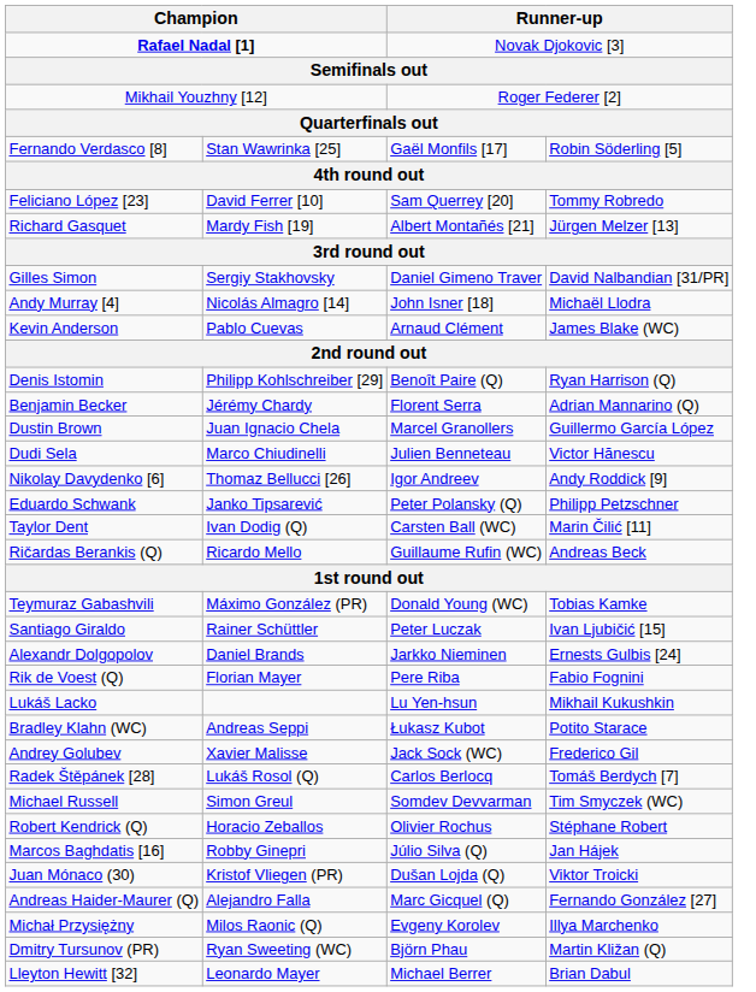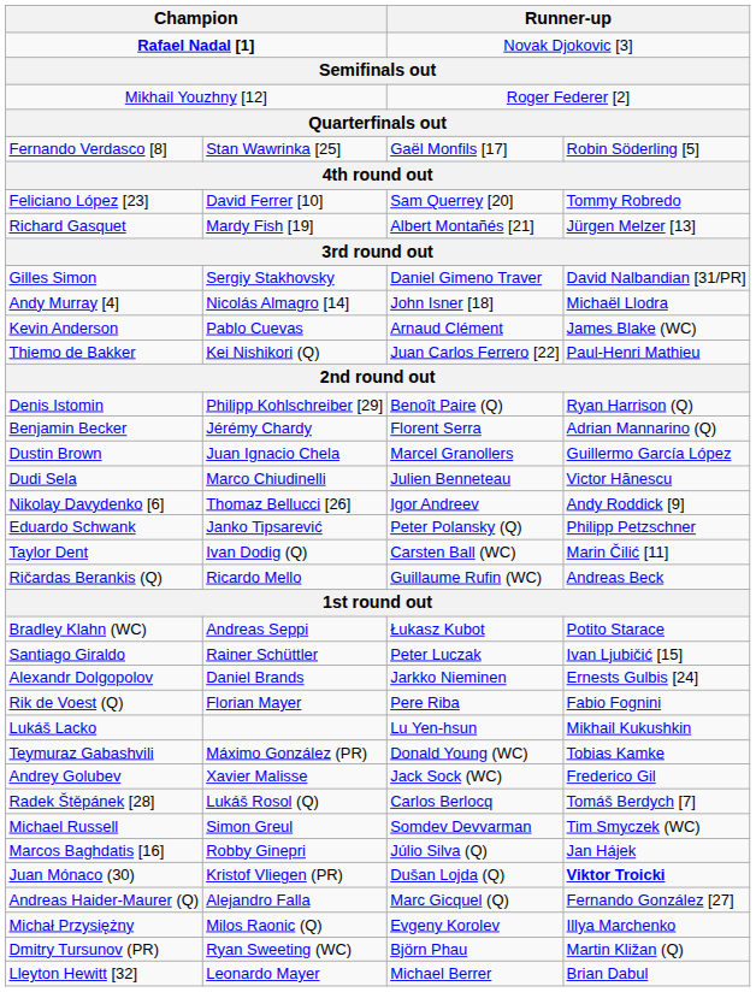+ row: Thiemo de Bakker | Kei Nishikori (Q) | Juan Carlos Ferrero [22] | Paul-Henri Mathieu
rows swapped: Teymuraz Gabashvili <-> Bradley Klahn (WC)
- row: Robert Kendrick (Q) | Horacio Zeballos | Olivier Rochus | Stéphane Robert
Juan Mónaco (30) | column 4: normal -> bold
